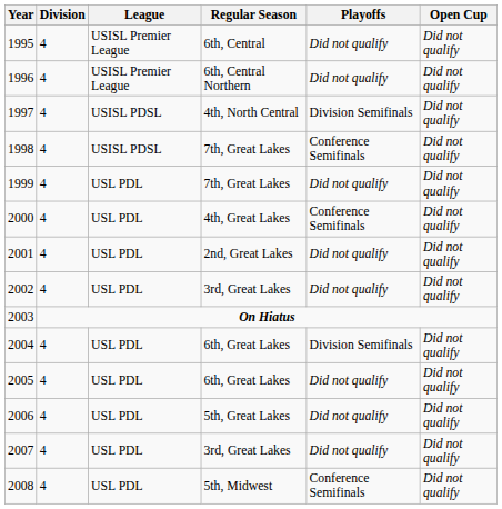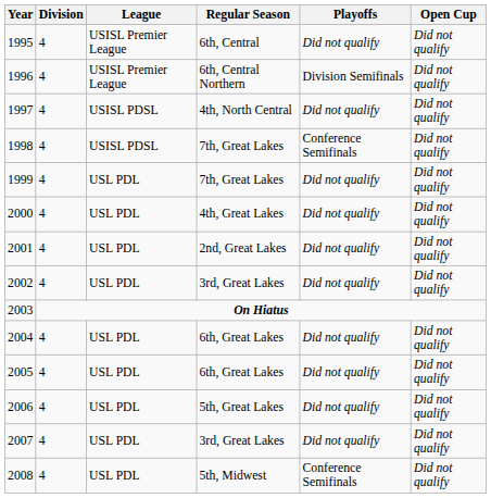1996 | Playoffs: Did not qualify -> Division Semifinals
1997 | Playoffs: Division Semifinals -> Did not qualify
2000 | Playoffs: Conference Semifinals -> Did not qualify
2004 | Playoffs: Division Semifinals -> Did not qualify
